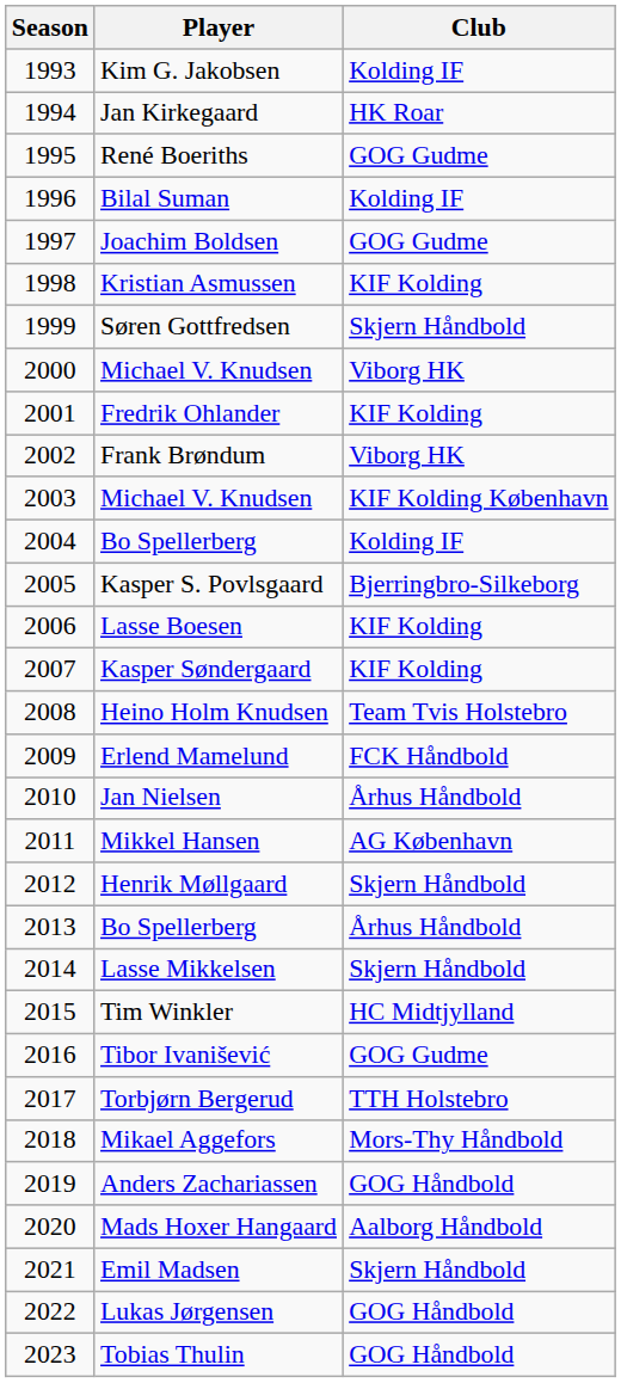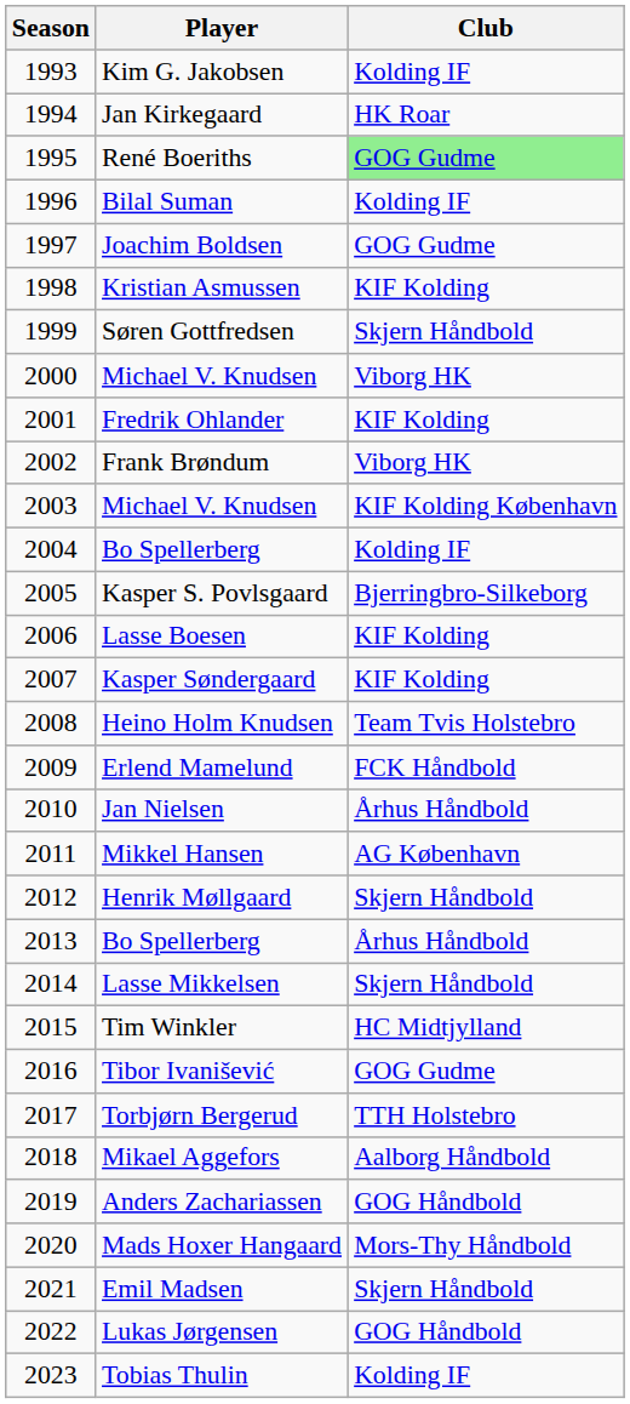René Boeriths | Club: no background -> lightgreen background
Mikael Aggefors | Club: Mors-Thy Håndbold -> Aalborg Håndbold
Mads Hoxer Hangaard | Club: Aalborg Håndbold -> Mors-Thy Håndbold
Tobias Thulin | Club: GOG Håndbold -> Kolding IF
